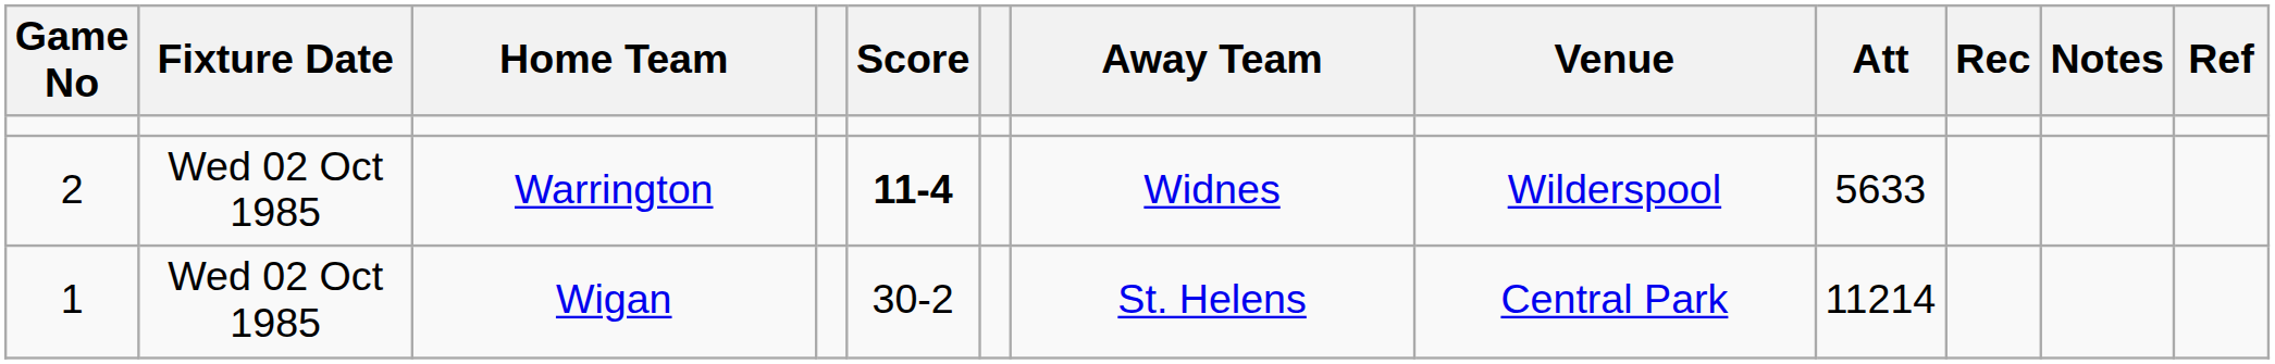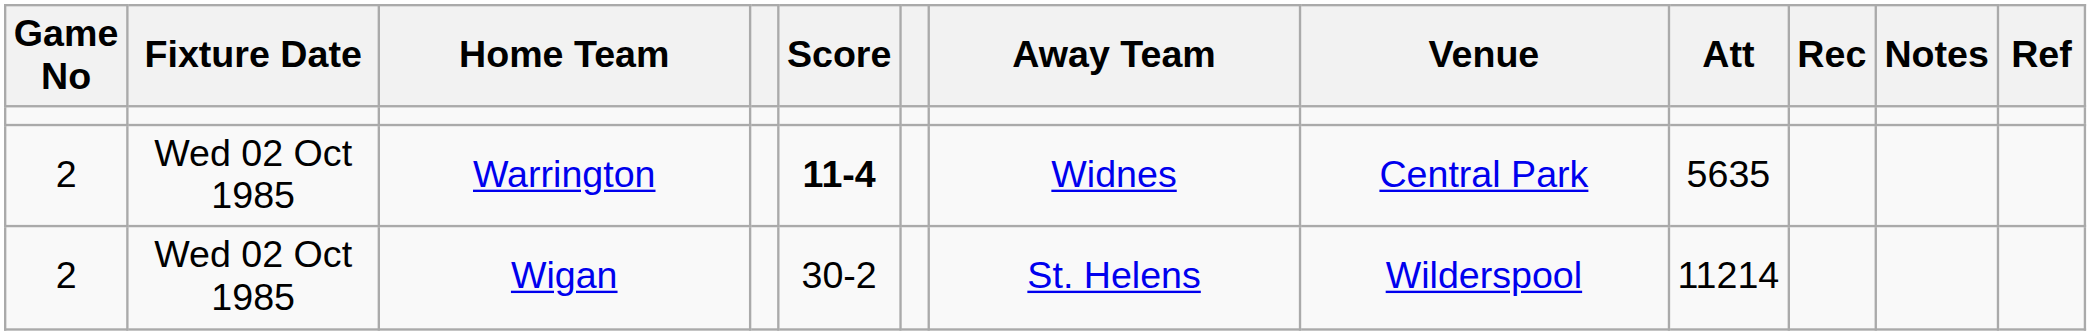Warrington | Venue: Wilderspool -> Central Park
Warrington | Att: 5633 -> 5635
Wigan | Game No: 1 -> 2
Wigan | Venue: Central Park -> Wilderspool
